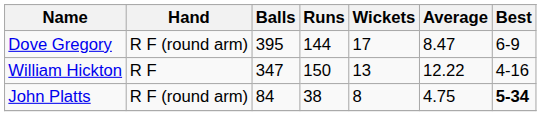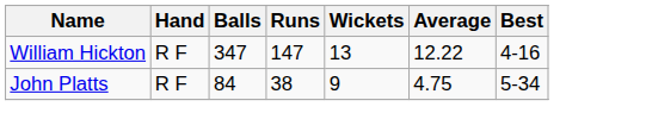- row: Dove Gregory | R F (round arm) | 395 | 144 | 17 | 8.47 | 6-9
William Hickton | Runs: 150 -> 147
John Platts | Hand: R F (round arm) -> R F
John Platts | Wickets: 8 -> 9
John Platts | Best: bold -> normal
